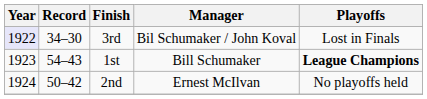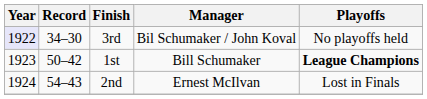3rd | Playoffs: Lost in Finals -> No playoffs held
1st | Record: 54–43 -> 50–42
2nd | Record: 50–42 -> 54–43
2nd | Playoffs: No playoffs held -> Lost in Finals
